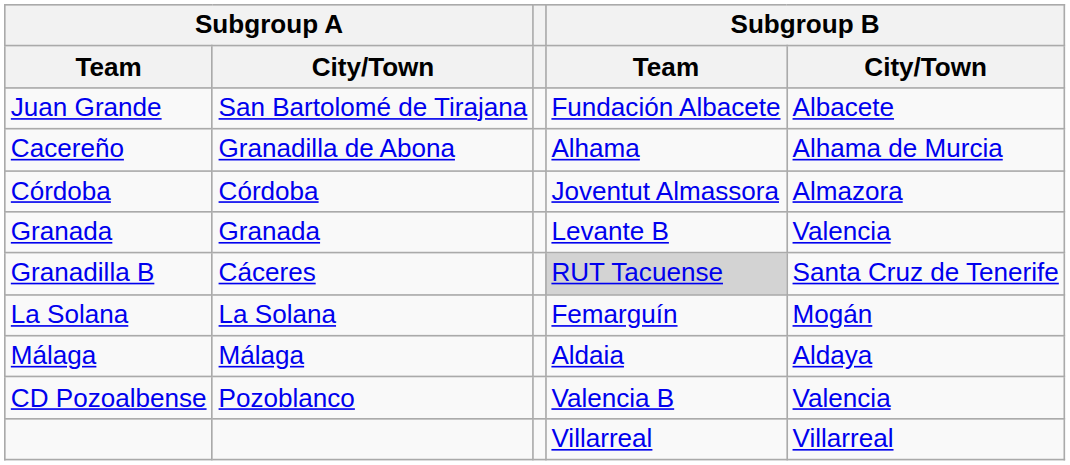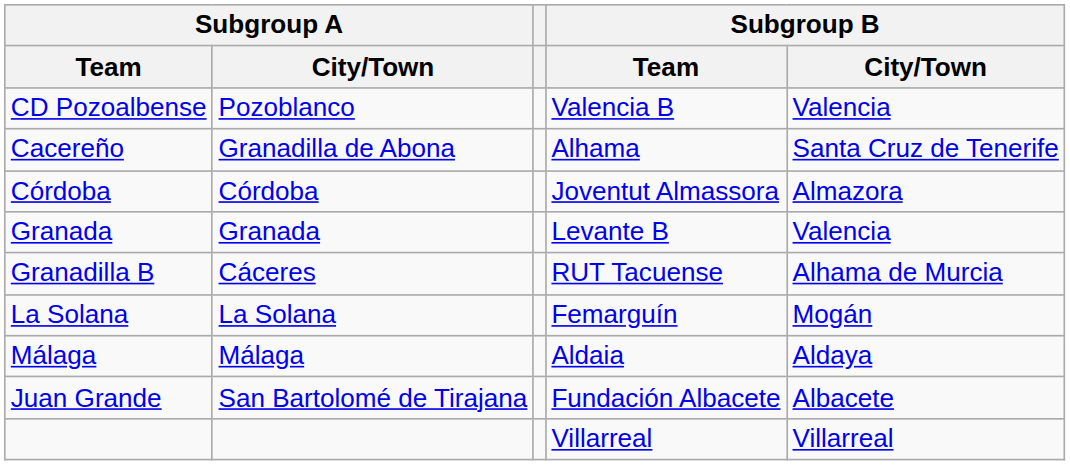rows swapped: Juan Grande <-> CD Pozoalbense
Cacereño | Subgroup B / City/Town: Alhama de Murcia -> Santa Cruz de Tenerife
Granadilla B | Subgroup B / Team: lightgrey background -> no background
Granadilla B | Subgroup B / City/Town: Santa Cruz de Tenerife -> Alhama de Murcia
